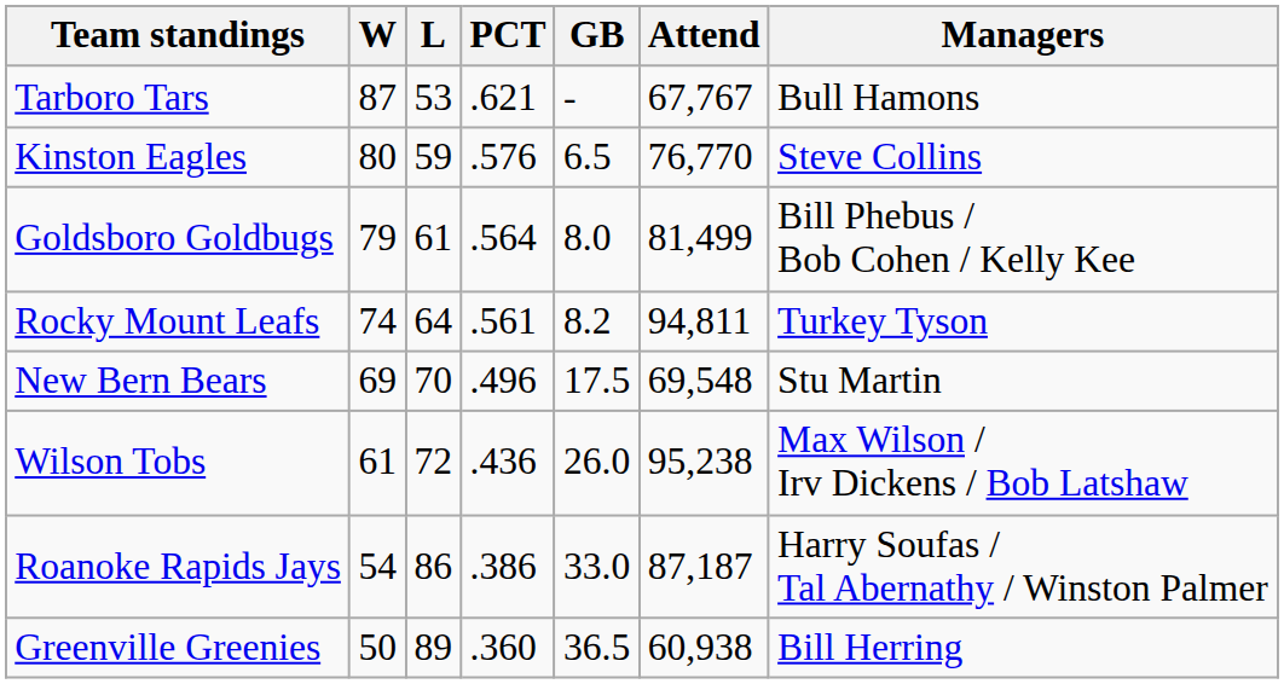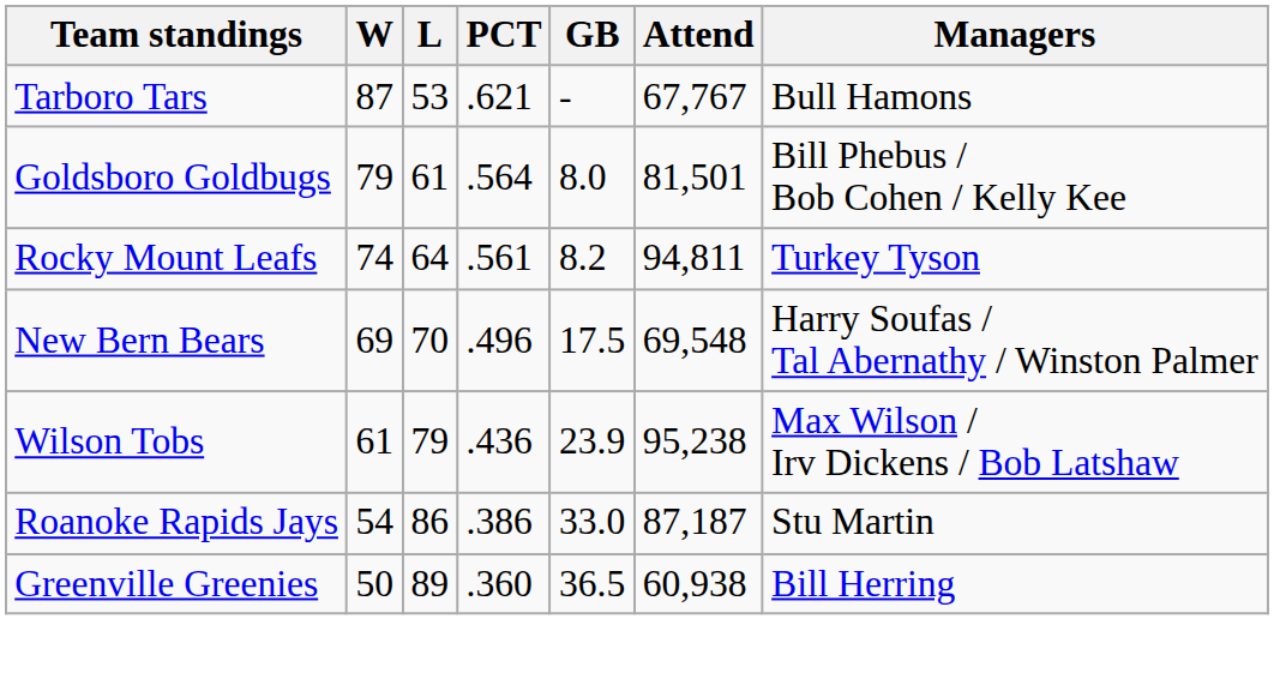- row: Kinston Eagles | 80 | 59 | .576 | 6.5 | 76,770 | Steve Collins
Goldsboro Goldbugs | Attend: 81,499 -> 81,501
New Bern Bears | Managers: Stu Martin -> Harry Soufas / Tal Abernathy / Winston Palmer
Wilson Tobs | L: 72 -> 79
Wilson Tobs | GB: 26.0 -> 23.9
Roanoke Rapids Jays | Managers: Harry Soufas / Tal Abernathy / Winston Palmer -> Stu Martin
